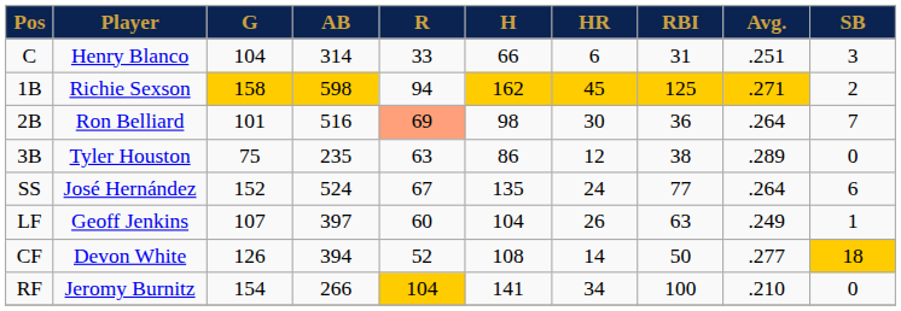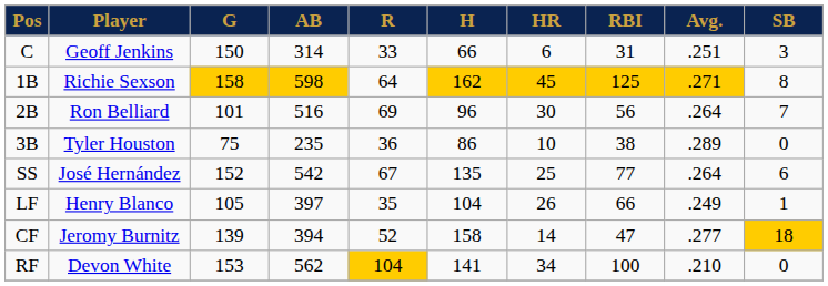C | Player: Henry Blanco -> Geoff Jenkins
C | G: 104 -> 150
1B | R: 94 -> 64
1B | SB: 2 -> 8
2B | R: lightsalmon background -> no background
2B | H: 98 -> 96
2B | RBI: 36 -> 56
3B | R: 63 -> 36
3B | HR: 12 -> 10
SS | AB: 524 -> 542
SS | HR: 24 -> 25
LF | Player: Geoff Jenkins -> Henry Blanco
LF | G: 107 -> 105
LF | R: 60 -> 35
LF | RBI: 63 -> 66
CF | Player: Devon White -> Jeromy Burnitz
CF | G: 126 -> 139
CF | H: 108 -> 158
CF | RBI: 50 -> 47
RF | Player: Jeromy Burnitz -> Devon White
RF | G: 154 -> 153
RF | AB: 266 -> 562
